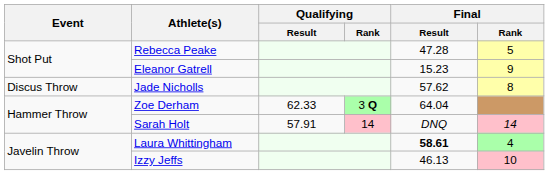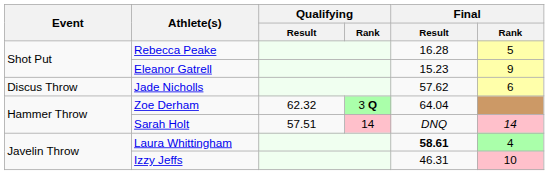Rebecca Peake | Final / Result: 47.28 -> 16.28
Jade Nicholls | Final / Rank: 8 -> 6
Zoe Derham | Qualifying / Result: 62.33 -> 62.32
Sarah Holt | Qualifying / Result: 57.91 -> 57.51
Izzy Jeffs | Final / Result: 46.13 -> 46.31
